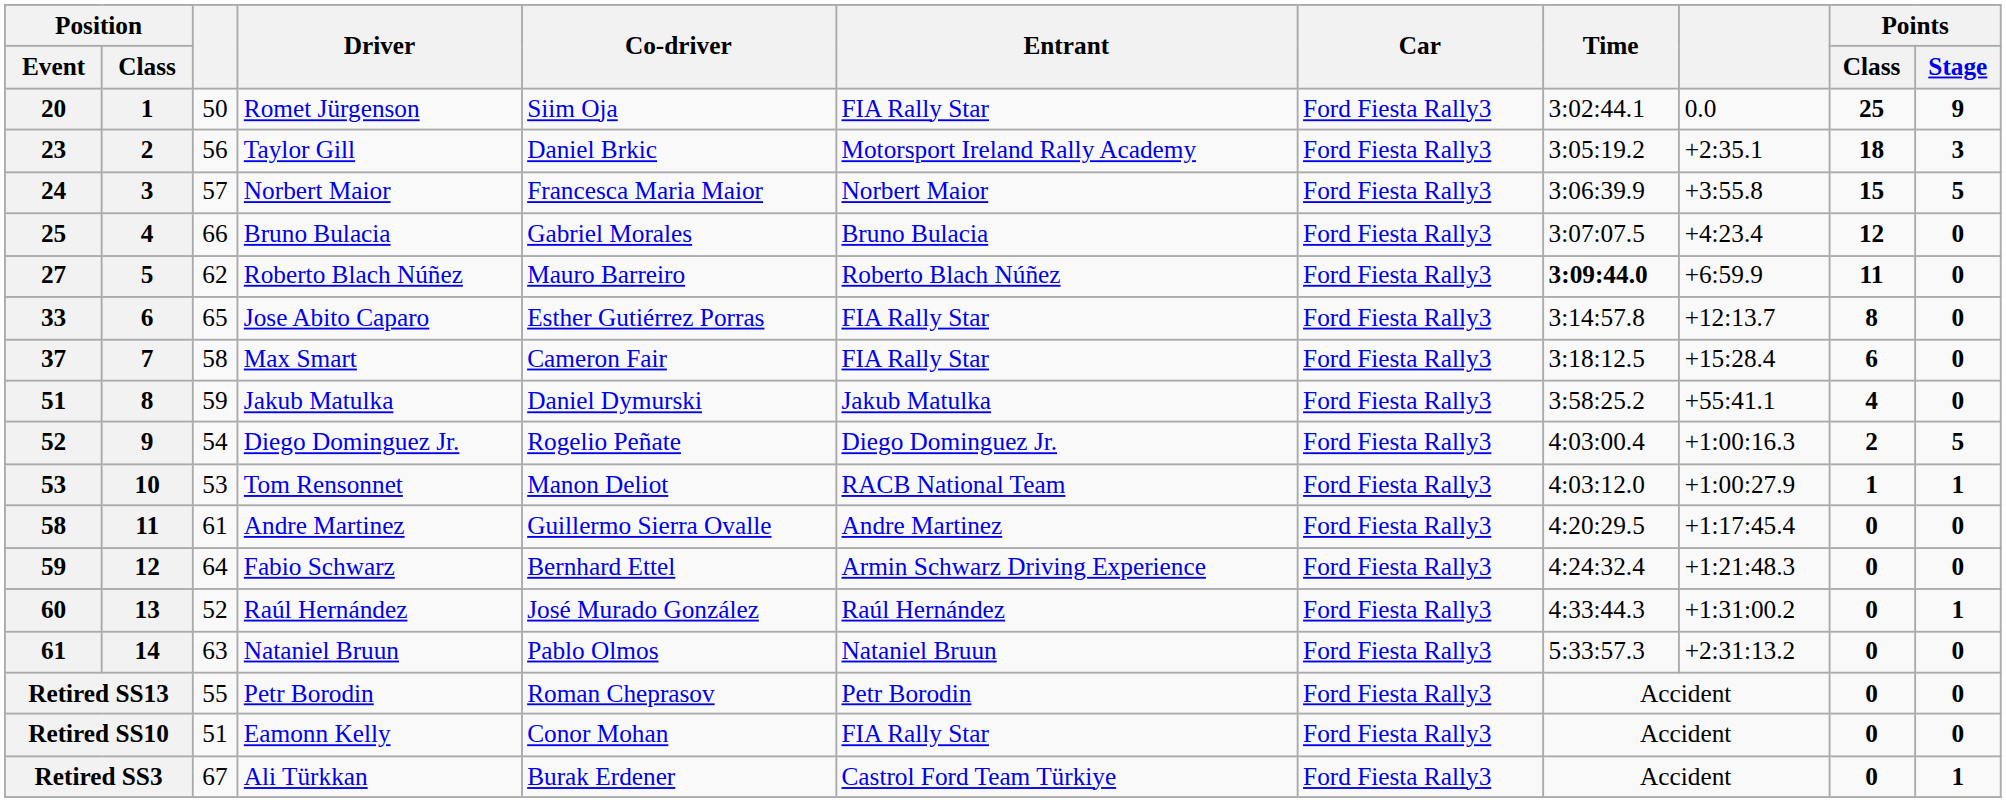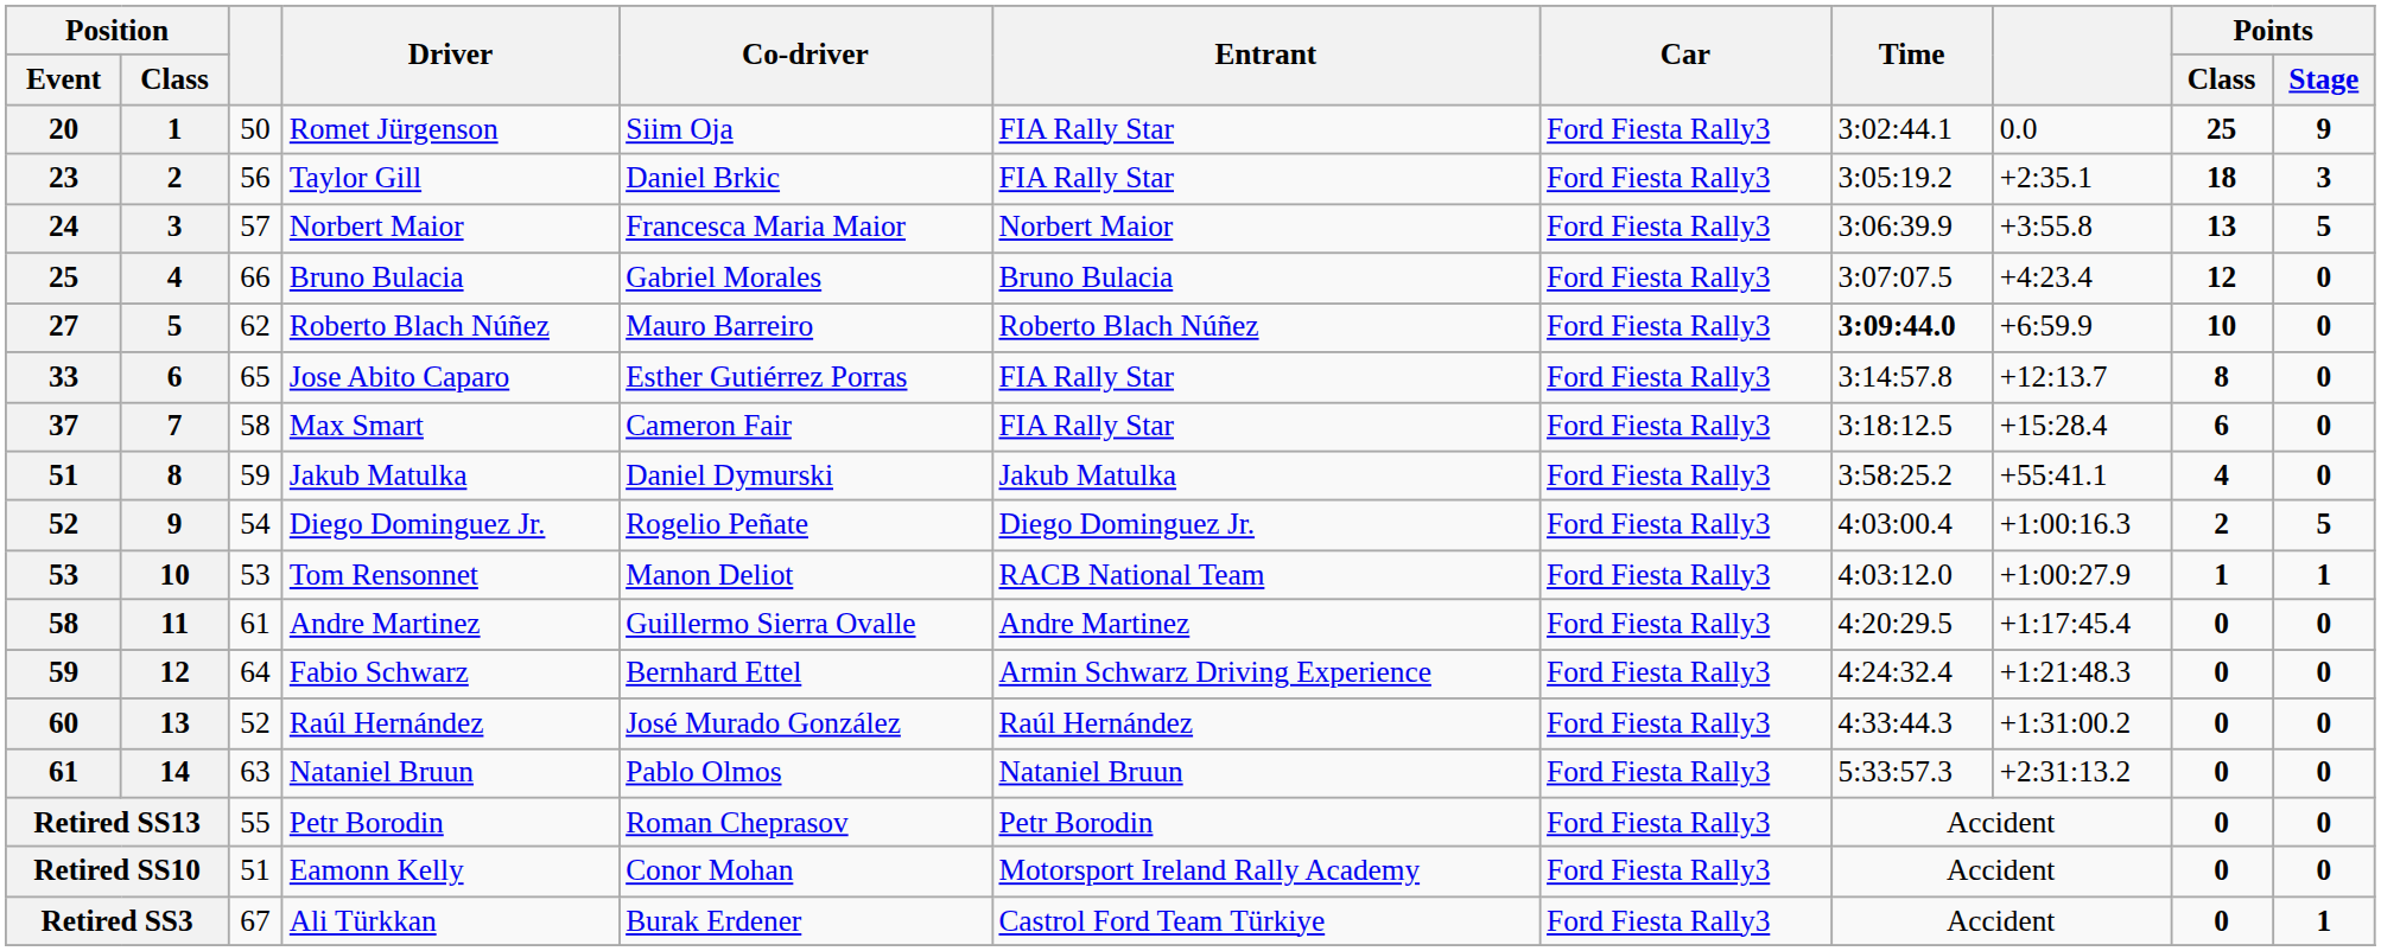23 | Entrant: Motorsport Ireland Rally Academy -> FIA Rally Star
24 | Points / Class: 15 -> 13
27 | Points / Class: 11 -> 10
60 | Points / Stage: 1 -> 0
Retired SS10 | Entrant: FIA Rally Star -> Motorsport Ireland Rally Academy
